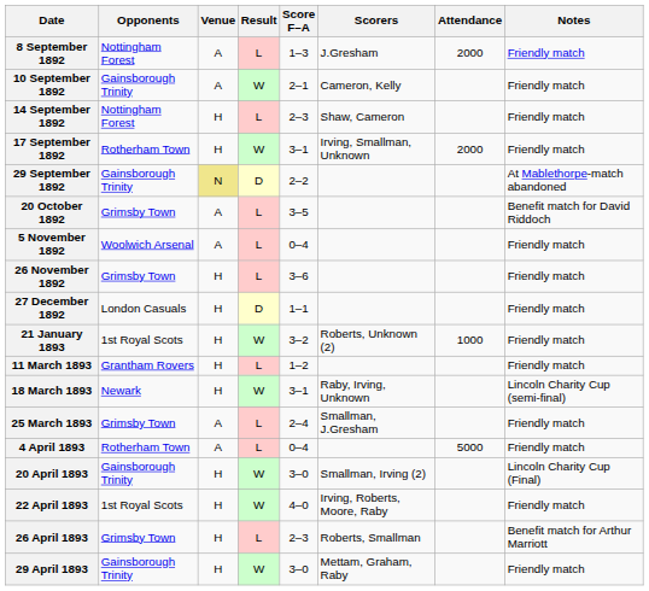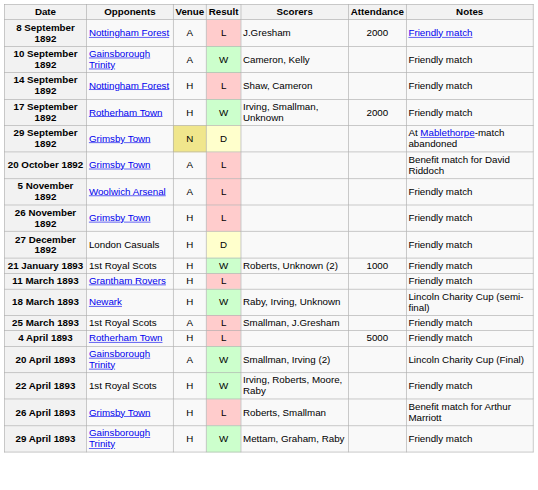- column: Score F–A | 1–3 | 2–1 | 2–3 | 3–1 | 2–2 | 3–5 | 0–4 | 3–6 | 1–1 | 3–2 | 1–2 | 3–1 | 2–4 | 0–4 | 3–0 | 4–0 | 2–3 | 3–0
29 September 1892 | Opponents: Gainsborough Trinity -> Grimsby Town
25 March 1893 | Opponents: Grimsby Town -> 1st Royal Scots
4 April 1893 | Venue: A -> H
20 April 1893 | Venue: H -> A
